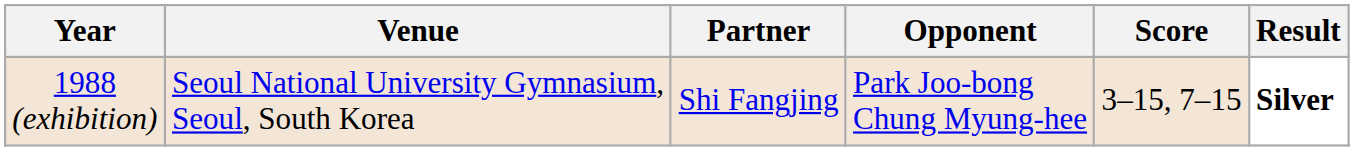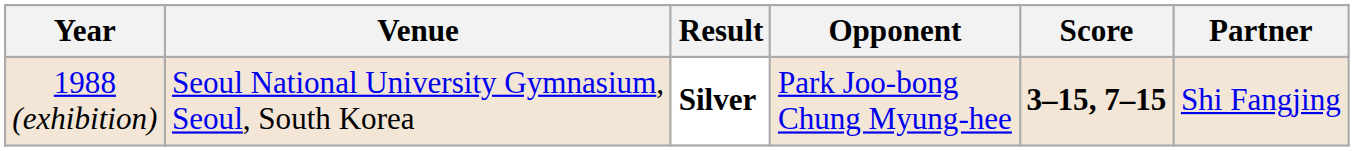columns swapped: Partner <-> Result
1988 (exhibition) | Score: normal -> bold
